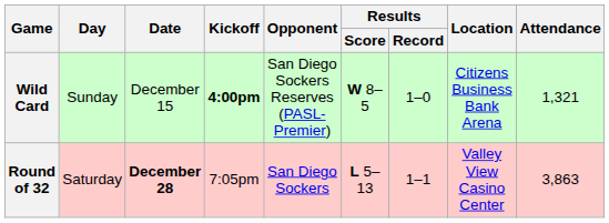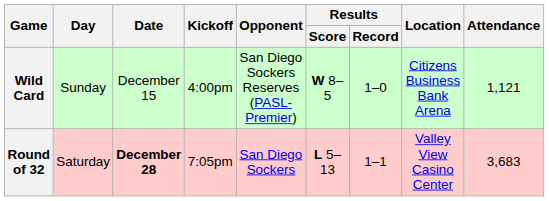Wild Card | Kickoff: bold -> normal
Wild Card | Attendance: 1,321 -> 1,121
Round of 32 | Attendance: 3,863 -> 3,683
